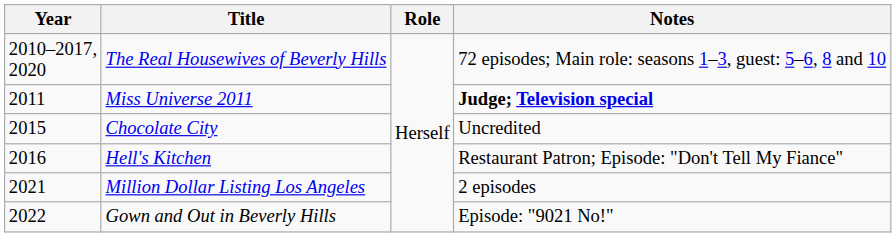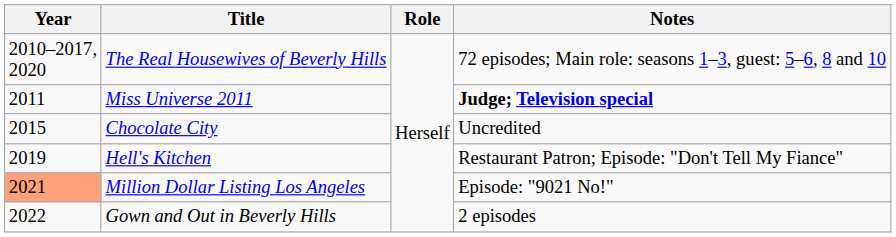Hell's Kitchen | Year: 2016 -> 2019
Million Dollar Listing Los Angeles | Year: no background -> lightsalmon background
Million Dollar Listing Los Angeles | Notes: 2 episodes -> Episode: "9021 No!"
Gown and Out in Beverly Hills | Notes: Episode: "9021 No!" -> 2 episodes
